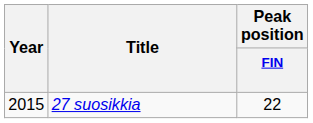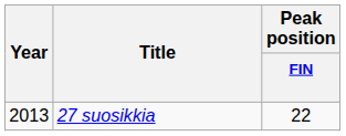27 suosikkia | Year: 2015 -> 2013
